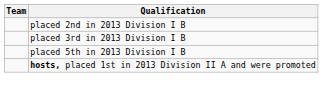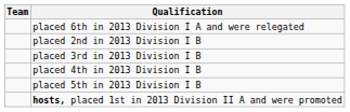+ row: placed 6th in 2013 Division I A and were relegated
+ row: placed 4th in 2013 Division I B
